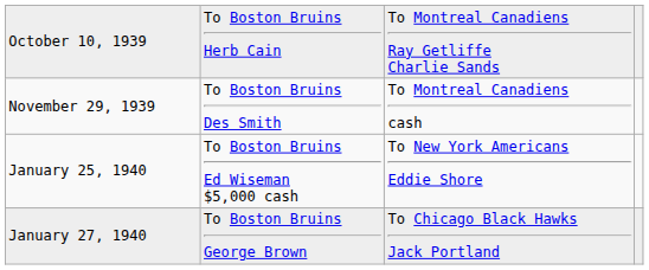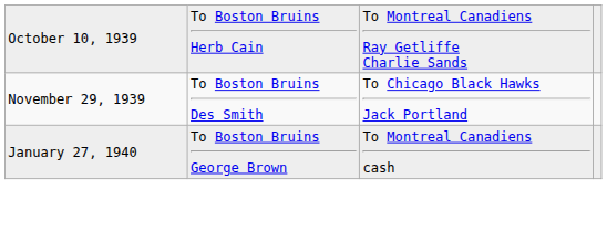November 29, 1939 | column 3: To Montreal Canadiens cash -> To Chicago Black Hawks Jack Portland
- row: January 25, 1940 | To Boston Bruins Ed Wiseman $5,000 cash | To New York Americans Eddie Shore
January 27, 1940 | column 3: To Chicago Black Hawks Jack Portland -> To Montreal Canadiens cash
